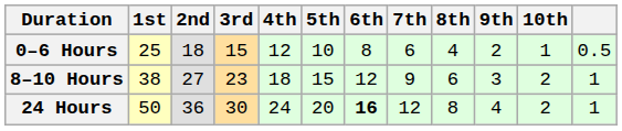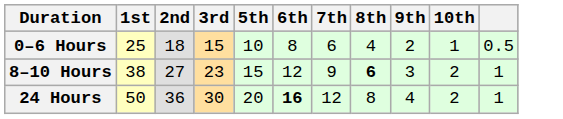- column: 4th | 12 | 18 | 24
8–10 Hours | 8th: normal -> bold
